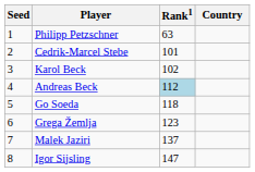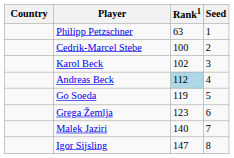columns swapped: Country <-> Seed
Cedrik-Marcel Stebe | Rank1: 101 -> 100
Go Soeda | Rank1: 118 -> 119
Malek Jaziri | Rank1: 137 -> 140
